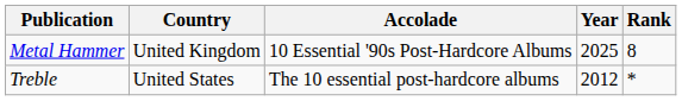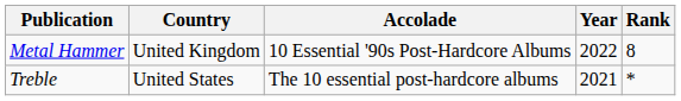Metal Hammer | Year: 2025 -> 2022
Treble | Year: 2012 -> 2021
